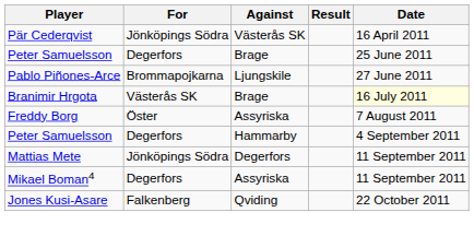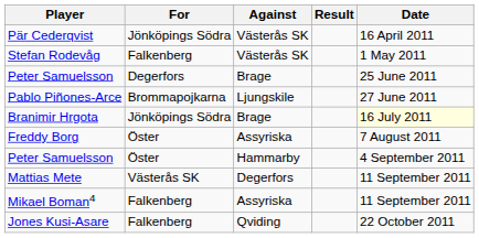+ row: Stefan Rodevåg | Falkenberg | Västerås SK | 1 May 2011
Branimir Hrgota | For: Västerås SK -> Jönköpings Södra
Peter Samuelsson / Hammarby | For: Degerfors -> Öster
Mattias Mete | For: Jönköpings Södra -> Västerås SK
Mikael Boman4 | For: Degerfors -> Falkenberg
